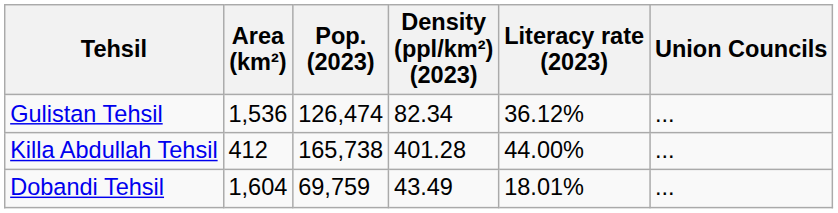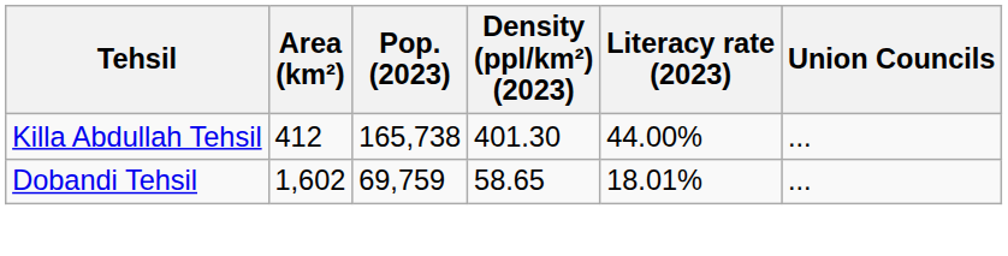- row: Gulistan Tehsil | 1,536 | 126,474 | 82.34 | 36.12% | ...
Killa Abdullah Tehsil | Density (ppl/km²) (2023): 401.28 -> 401.30
Dobandi Tehsil | Area (km²): 1,604 -> 1,602
Dobandi Tehsil | Density (ppl/km²) (2023): 43.49 -> 58.65
